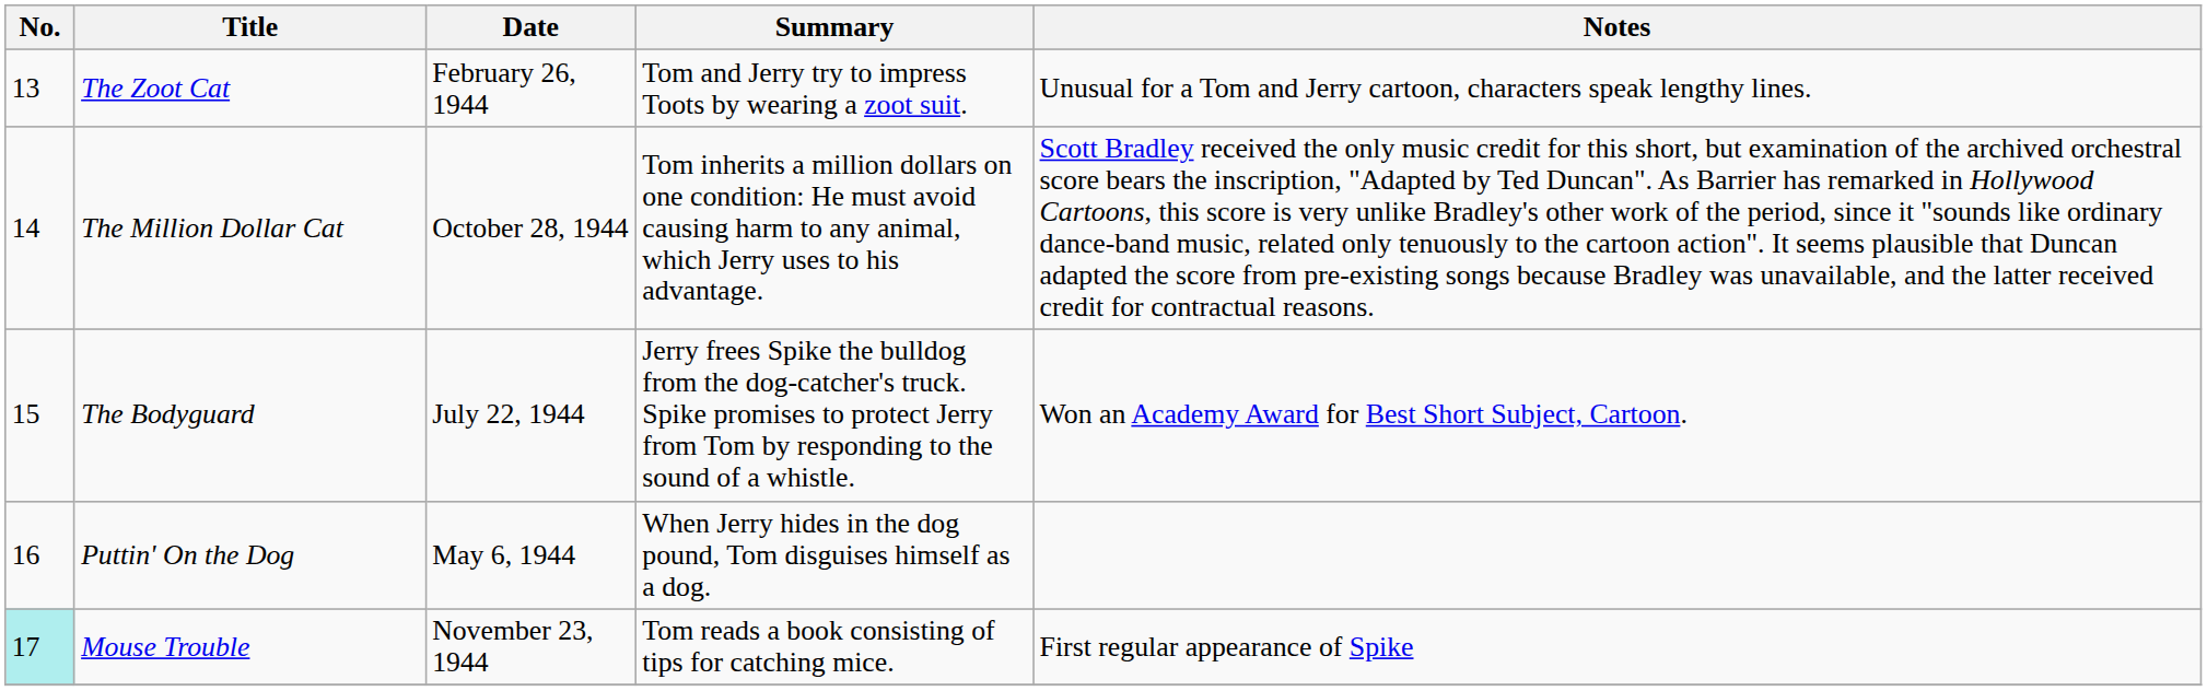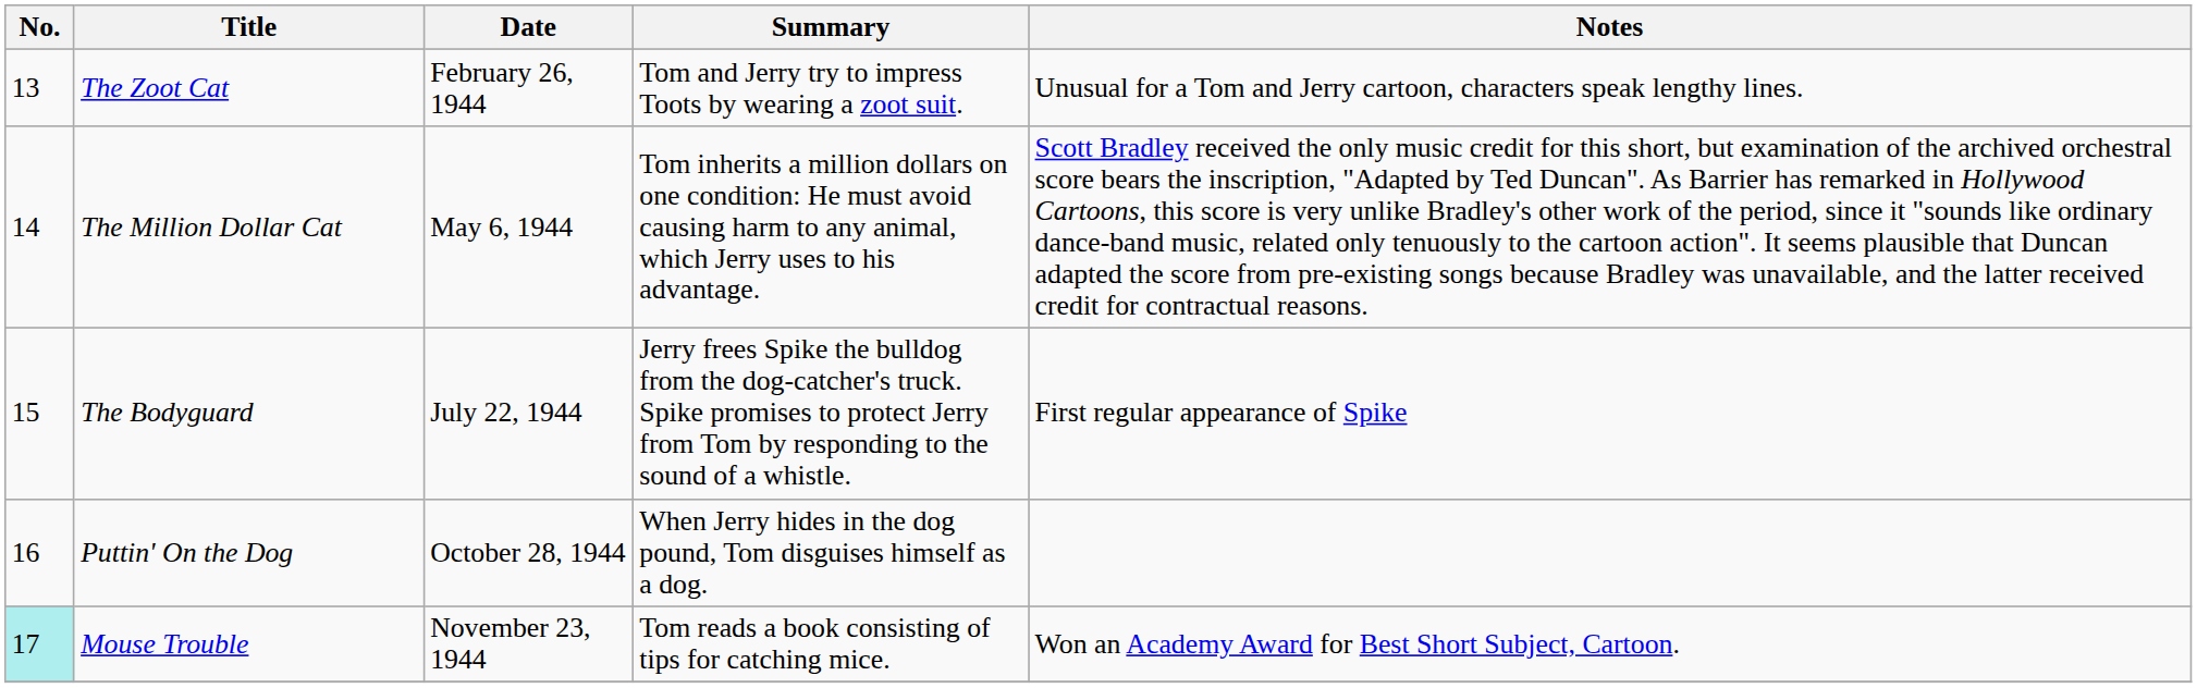The Million Dollar Cat | Date: October 28, 1944 -> May 6, 1944
The Bodyguard | Notes: Won an Academy Award for Best Short Subject, Cartoon. -> First regular appearance of Spike
Puttin' On the Dog | Date: May 6, 1944 -> October 28, 1944
Mouse Trouble | Notes: First regular appearance of Spike -> Won an Academy Award for Best Short Subject, Cartoon.
